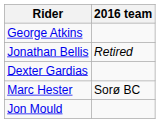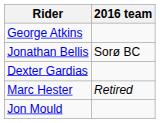Jonathan Bellis | 2016 team: Retired -> Sorø BC
Marc Hester | 2016 team: Sorø BC -> Retired
